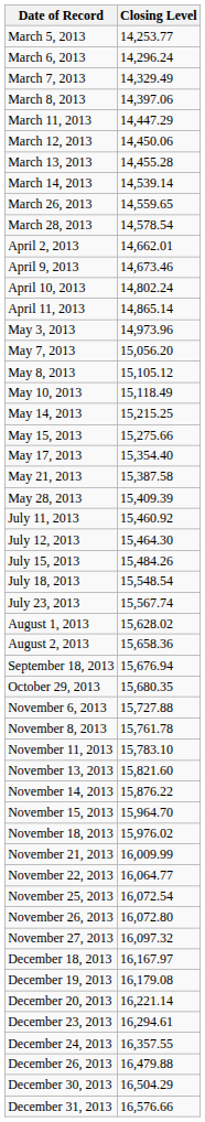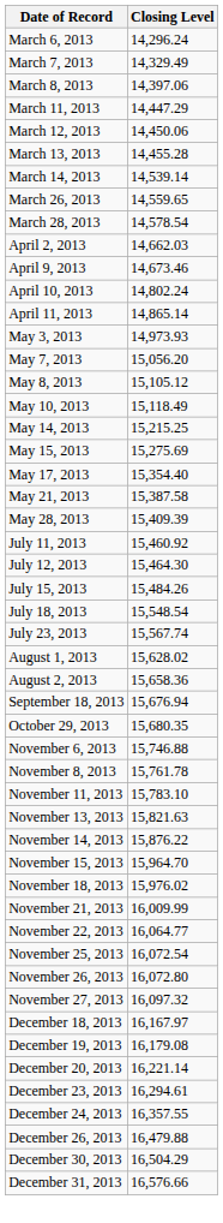- row: March 5, 2013 | 14,253.77
April 2, 2013 | Closing Level: 14,662.01 -> 14,662.03
May 3, 2013 | Closing Level: 14,973.96 -> 14,973.93
May 15, 2013 | Closing Level: 15,275.66 -> 15,275.69
November 6, 2013 | Closing Level: 15,727.88 -> 15,746.88
November 13, 2013 | Closing Level: 15,821.60 -> 15,821.63
